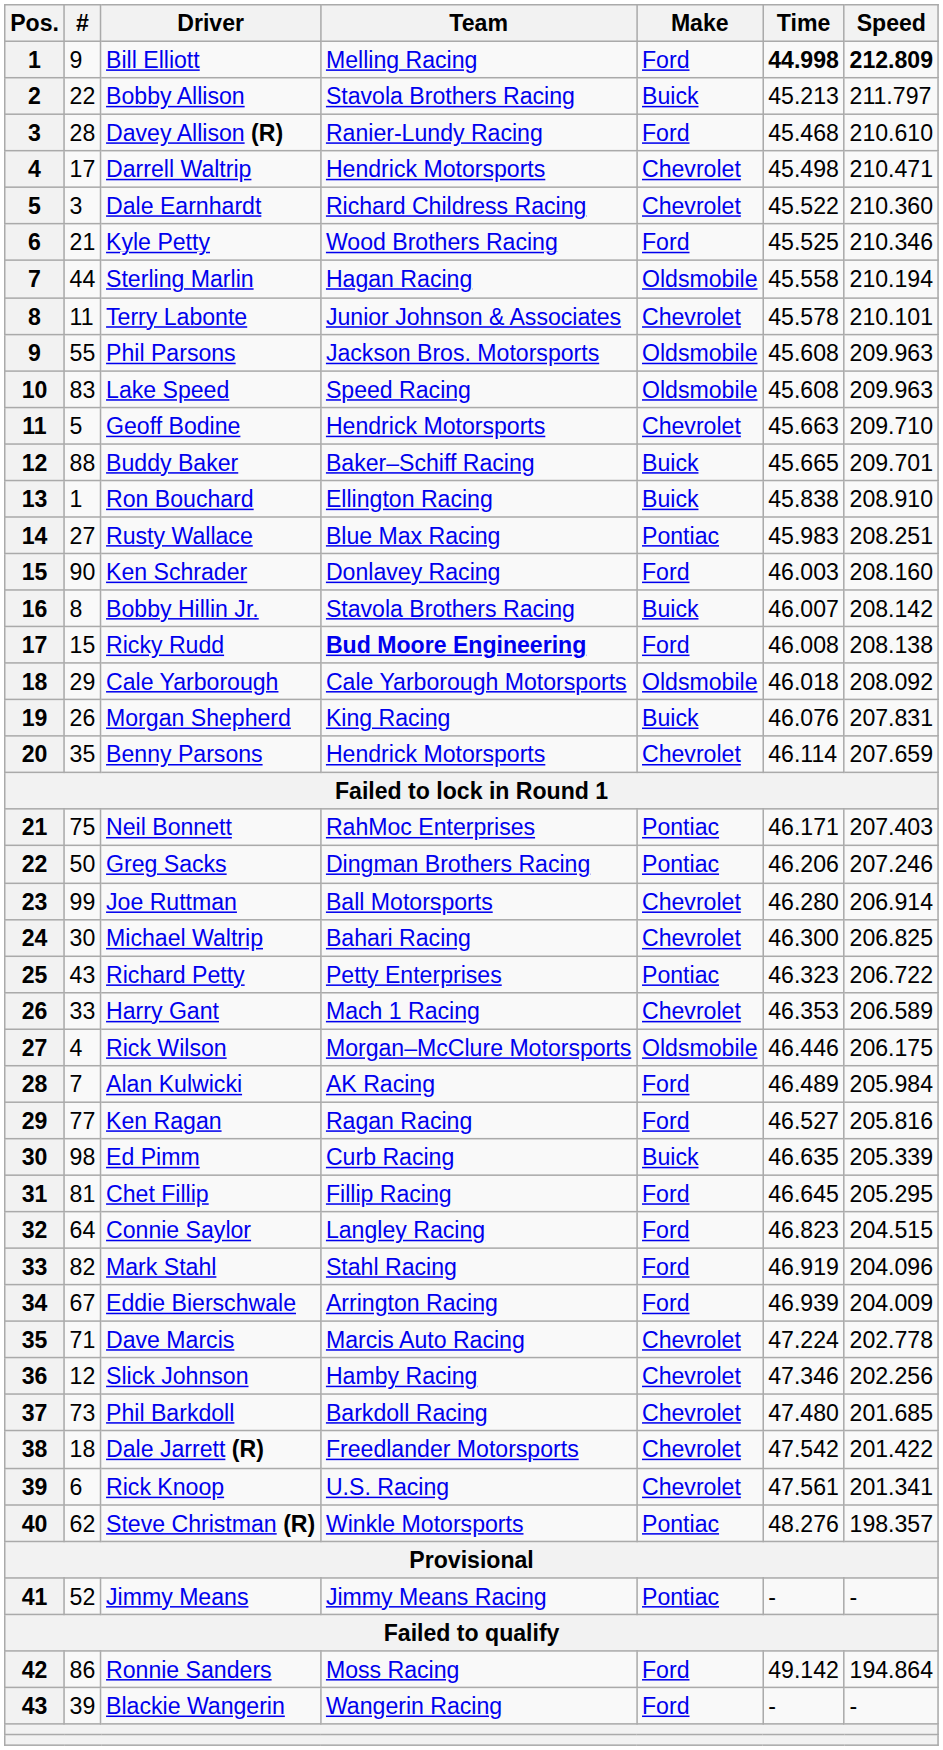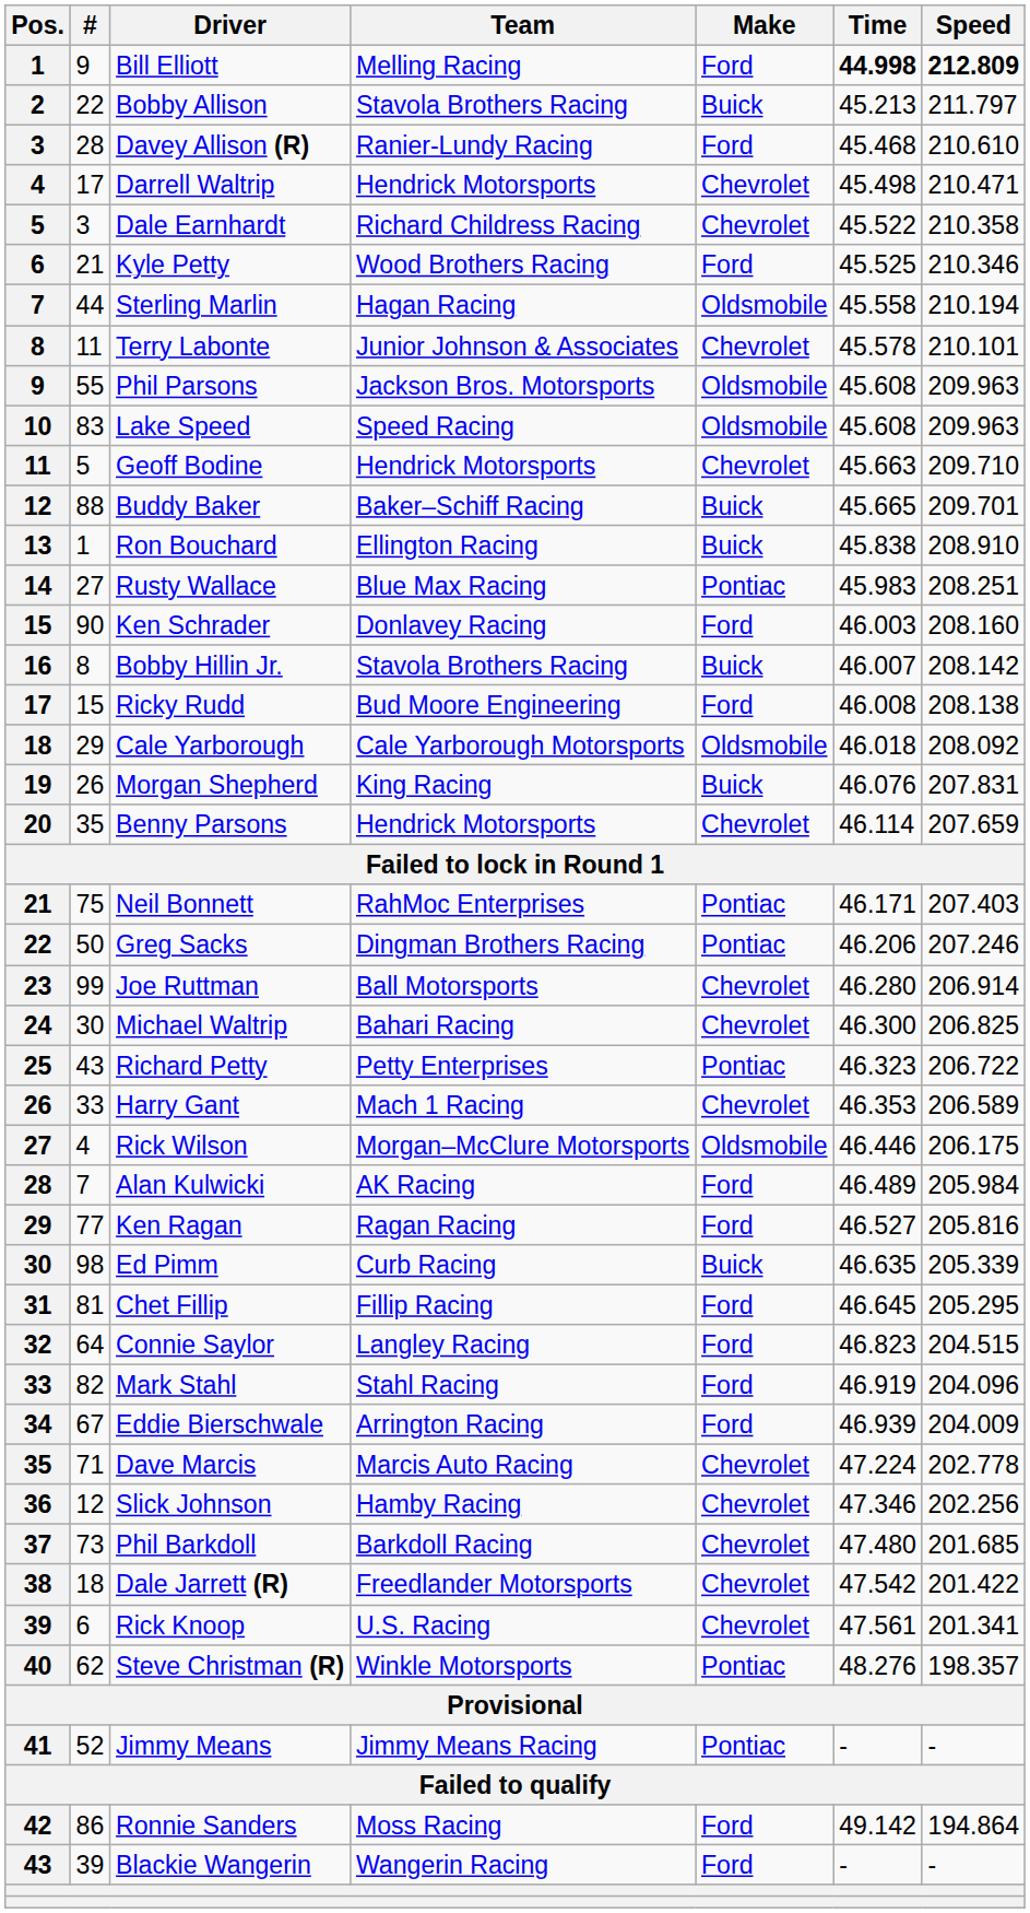Dale Earnhardt | Speed: 210.360 -> 210.358
Ricky Rudd | Team: bold -> normal
